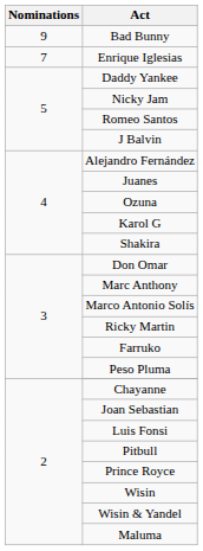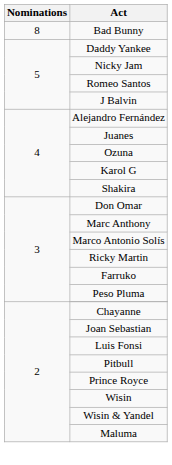Bad Bunny | Nominations: 9 -> 8
- row: 7 | Enrique Iglesias
